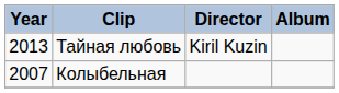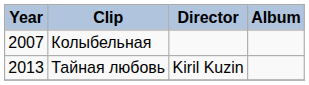rows swapped: Колыбельная <-> Тайная любовь
